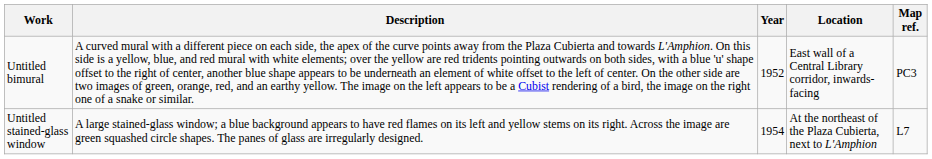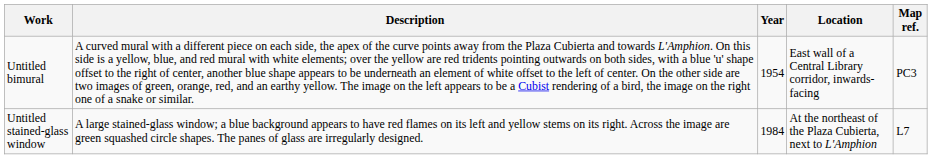Untitled bimural | Year: 1952 -> 1954
Untitled stained-glass window | Year: 1954 -> 1984
